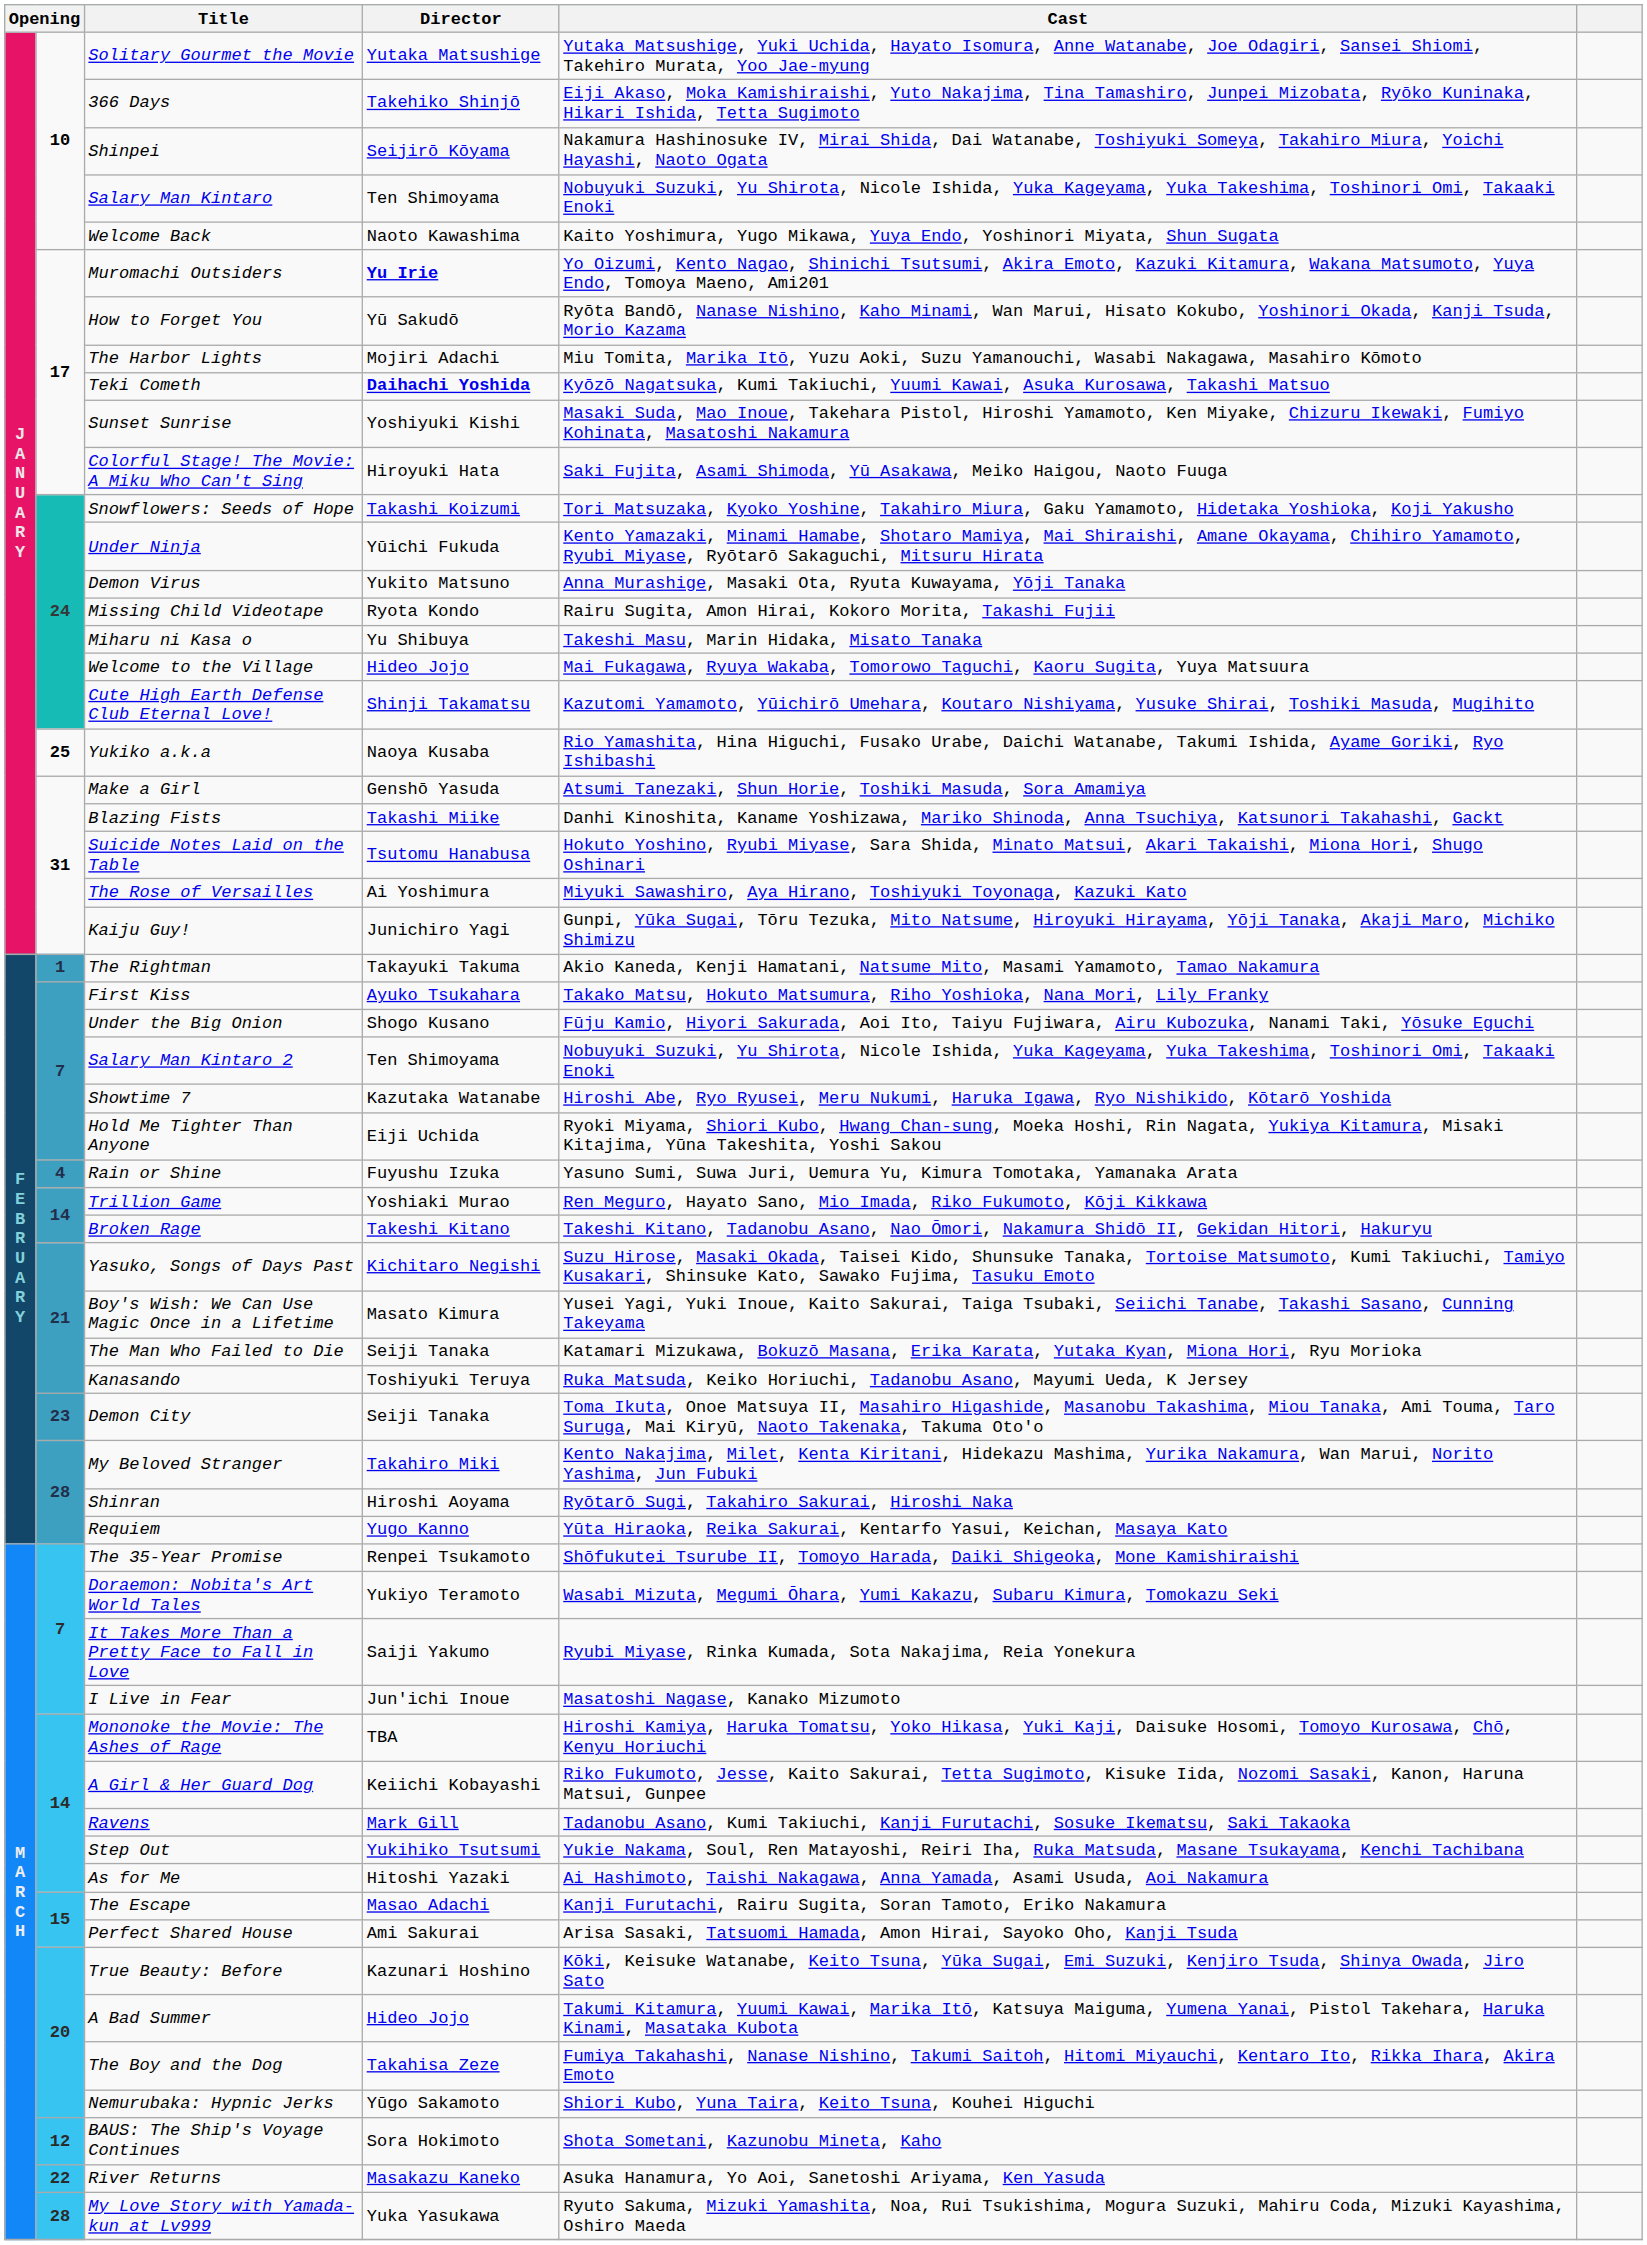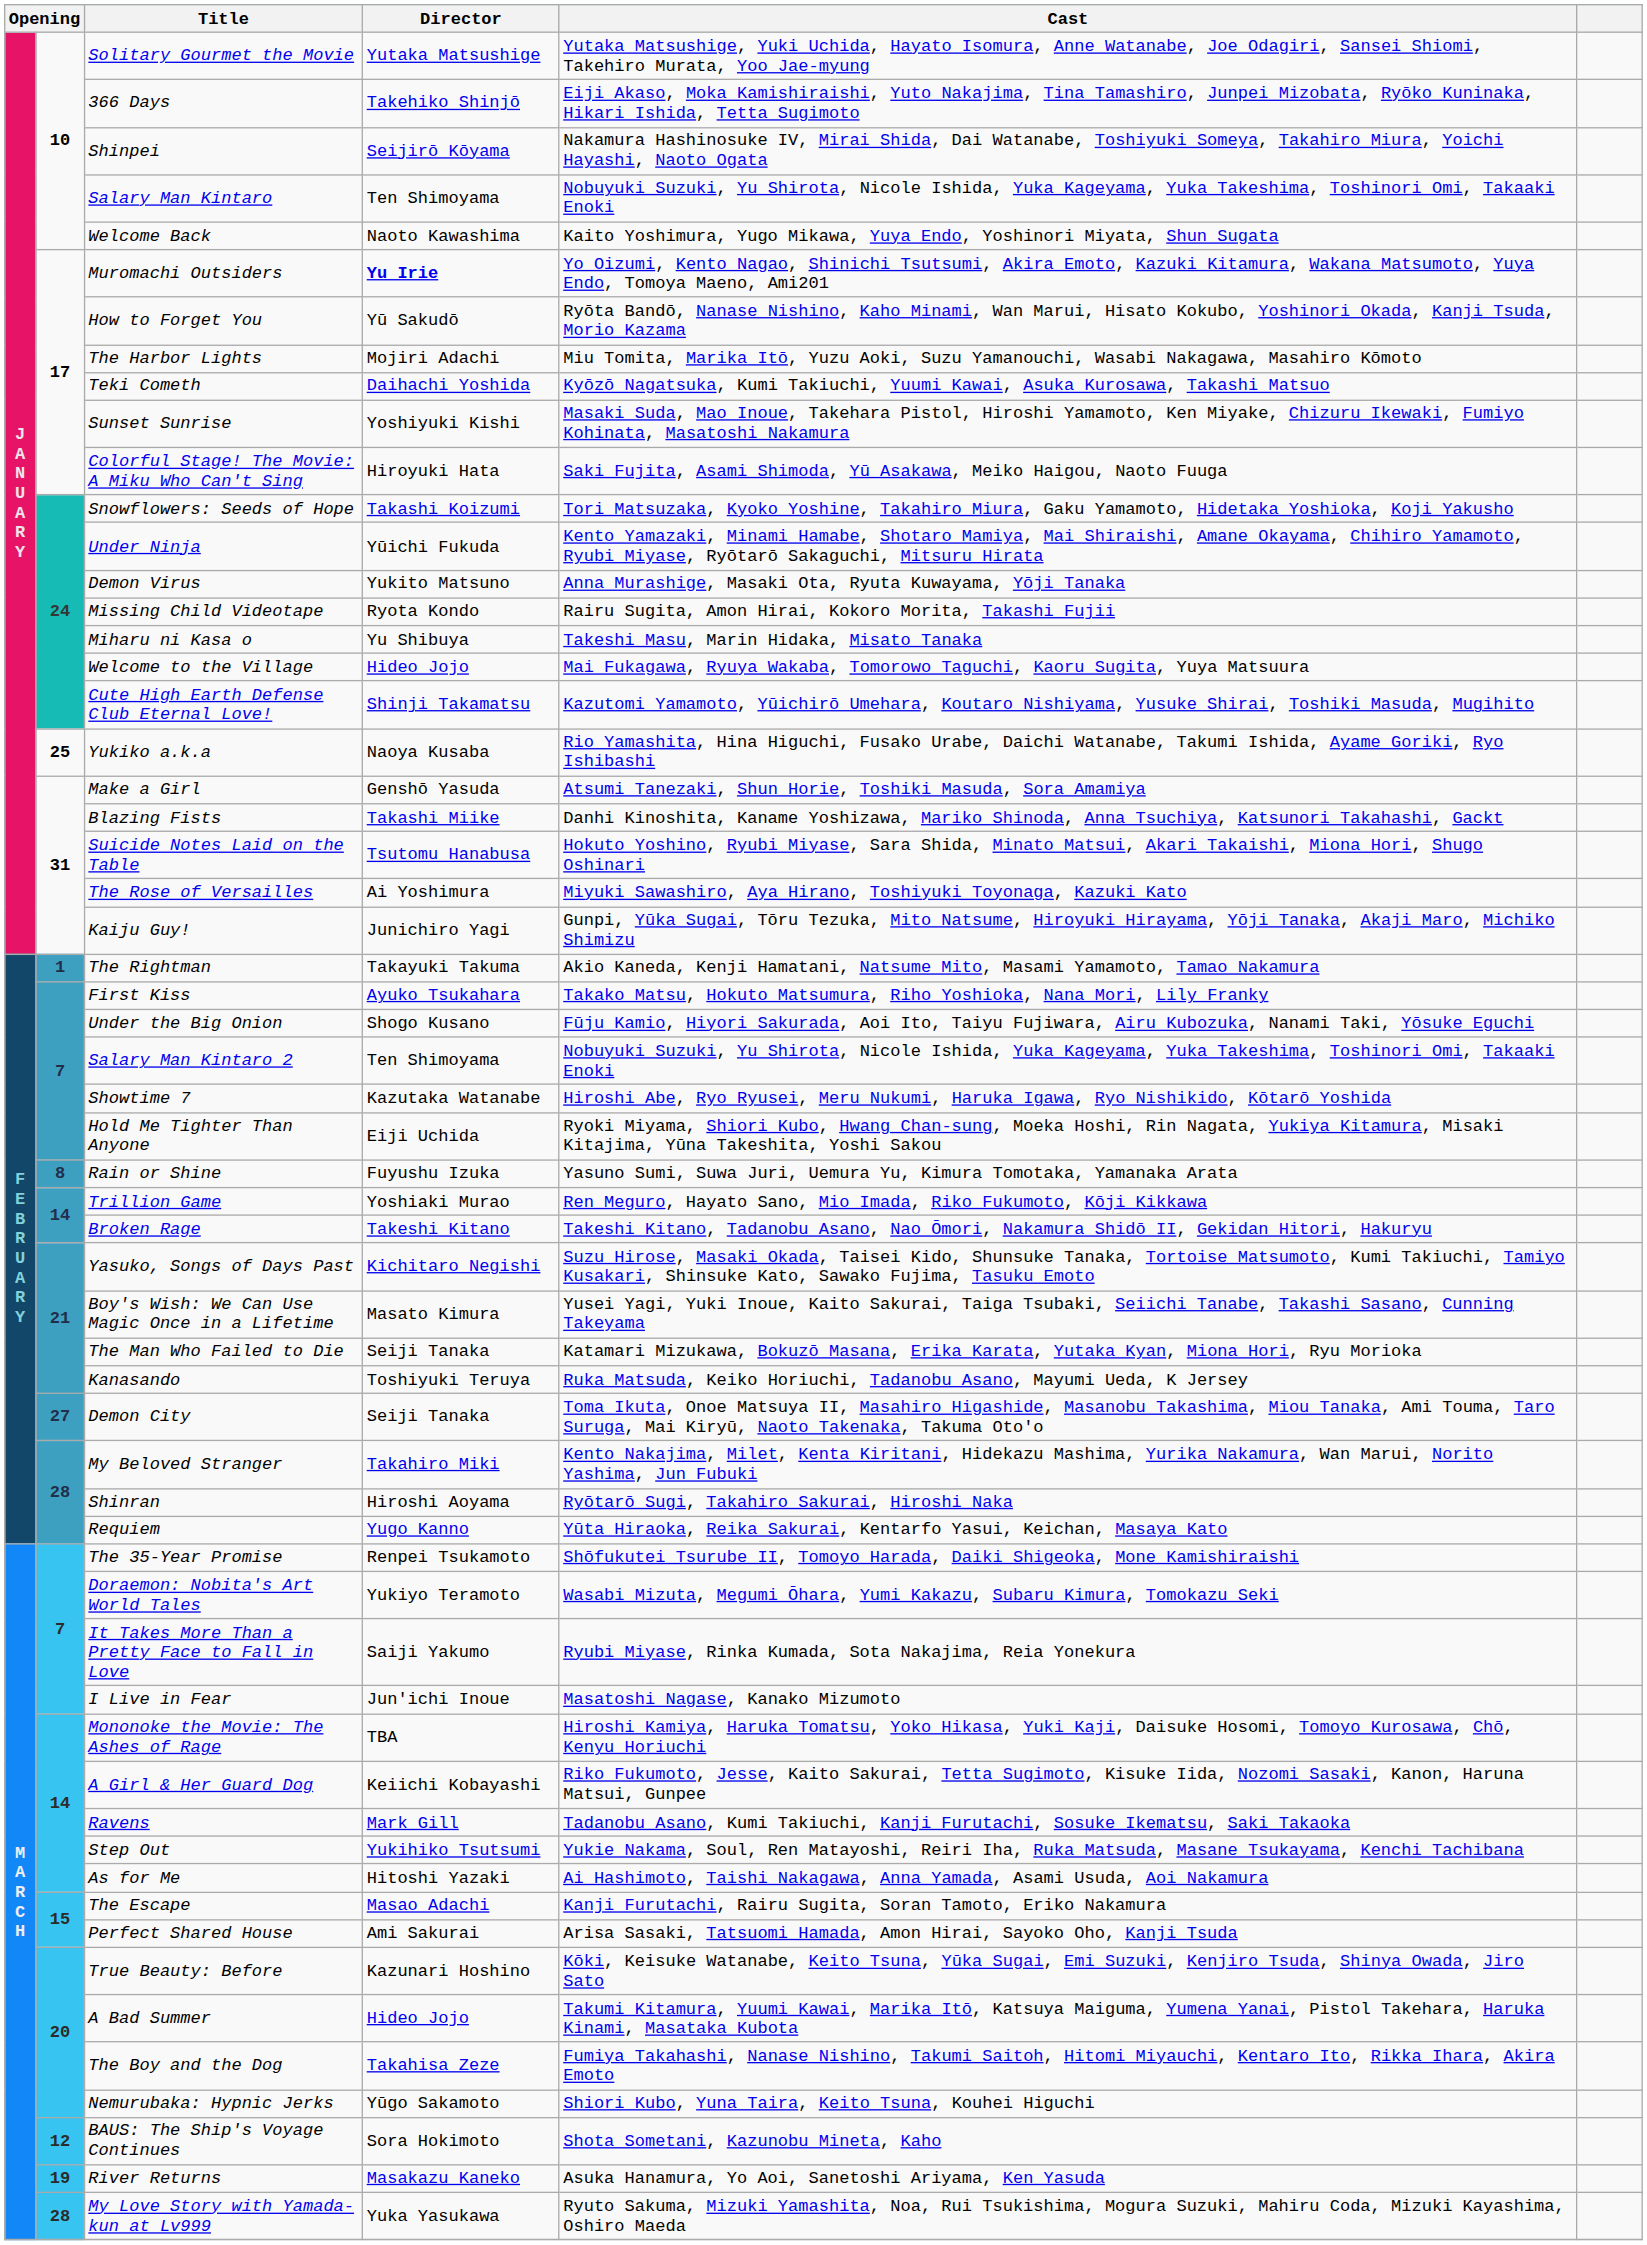Teki Cometh | Director: bold -> normal
Rain or Shine | column 2: 4 -> 8
Demon City | column 2: 23 -> 27
River Returns | column 2: 22 -> 19
